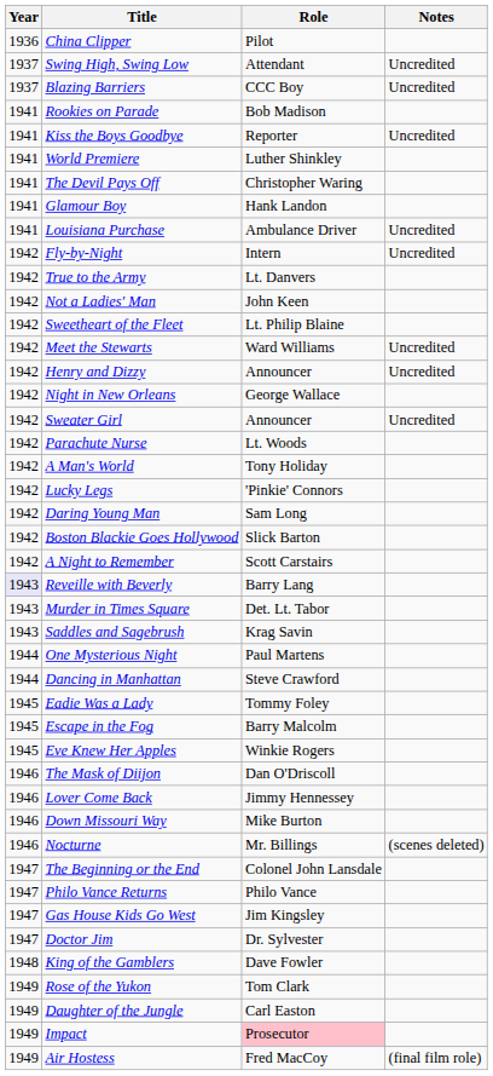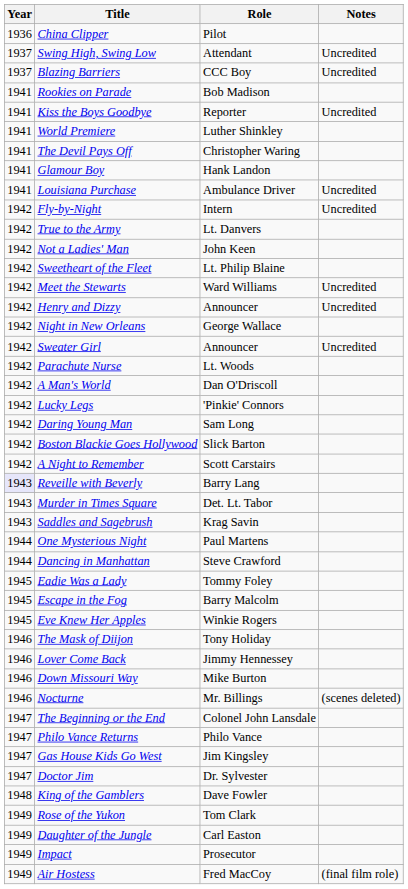A Man's World | Role: Tony Holiday -> Dan O'Driscoll
The Mask of Diijon | Role: Dan O'Driscoll -> Tony Holiday
Impact | Role: pink background -> no background
